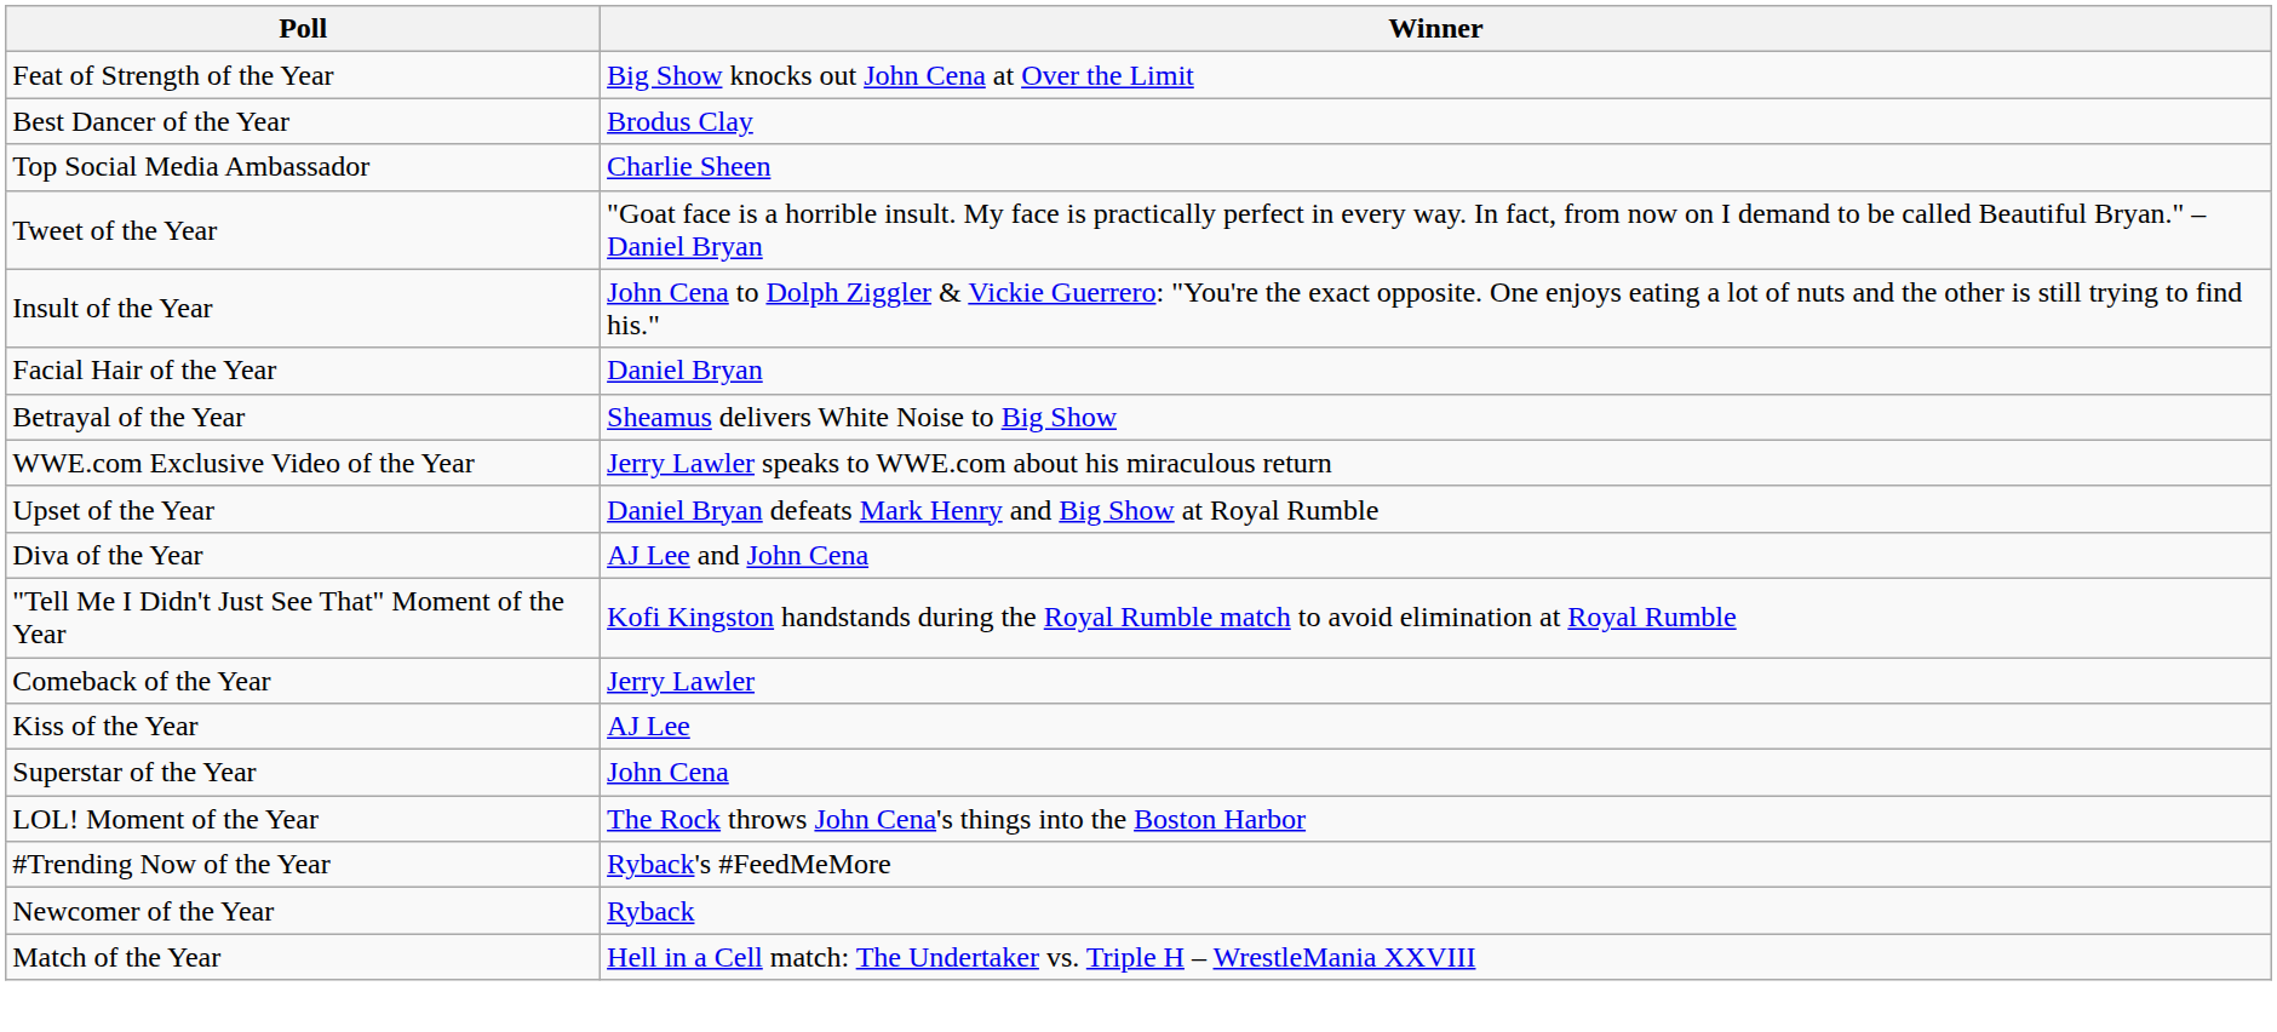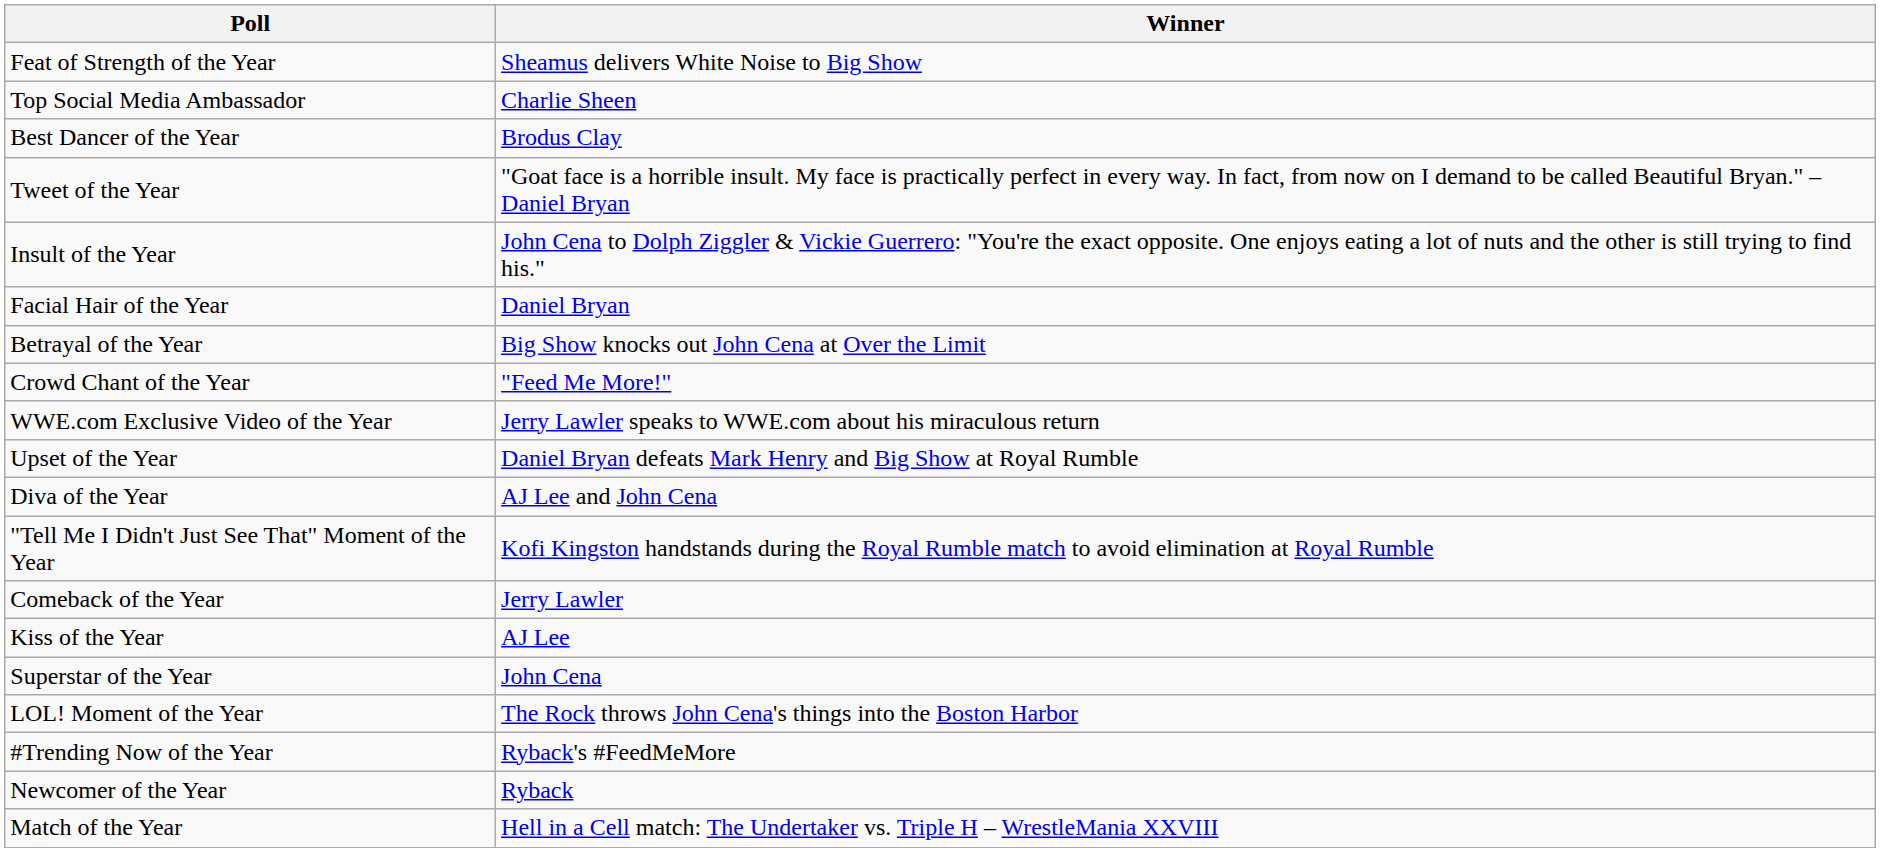Feat of Strength of the Year | Winner: Big Show knocks out John Cena at Over the Limit -> Sheamus delivers White Noise to Big Show
rows swapped: Best Dancer of the Year <-> Top Social Media Ambassador
Betrayal of the Year | Winner: Sheamus delivers White Noise to Big Show -> Big Show knocks out John Cena at Over the Limit
+ row: Crowd Chant of the Year | "Feed Me More!"
